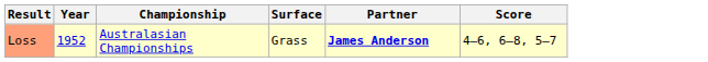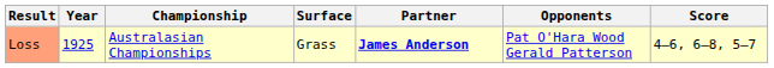+ column: Opponents | Pat O'Hara Wood Gerald Patterson
Loss | Year: 1952 -> 1925
